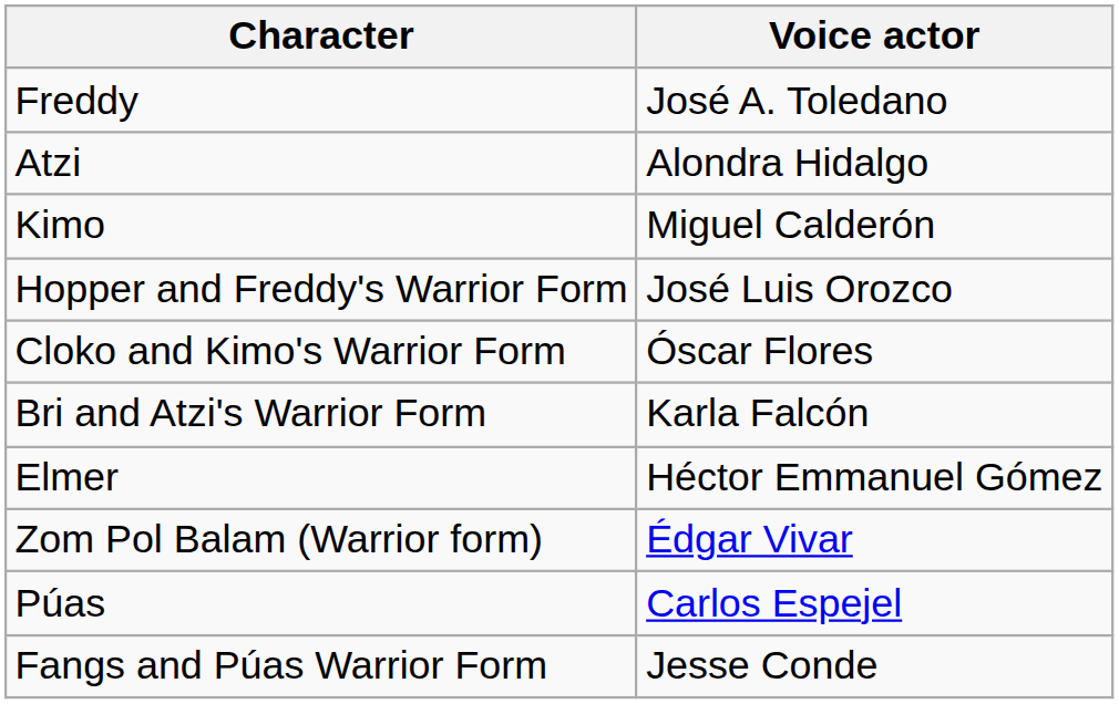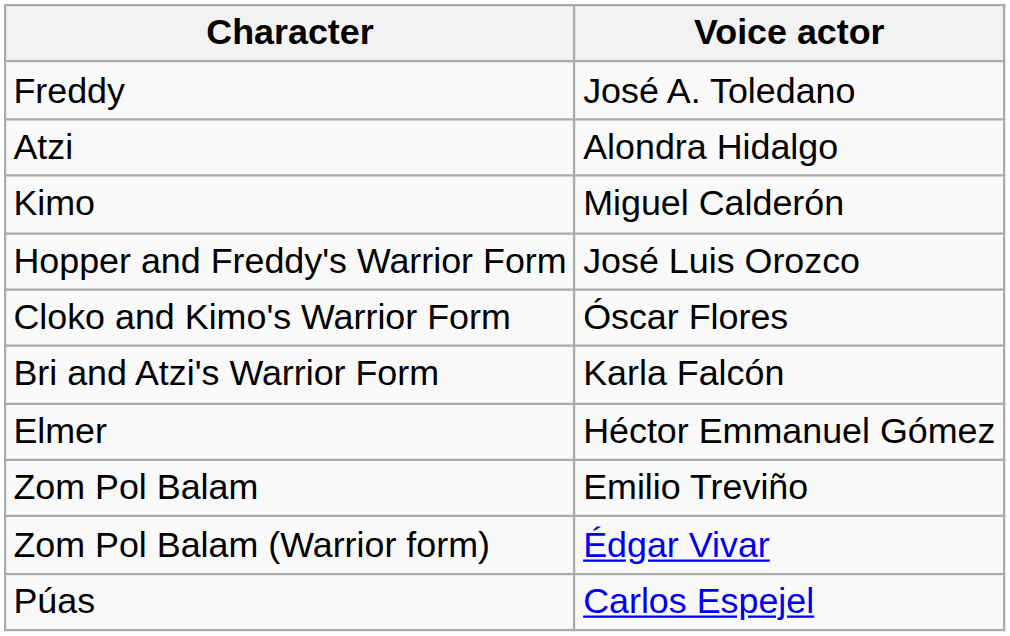+ row: Zom Pol Balam | Emilio Treviño
- row: Fangs and Púas Warrior Form | Jesse Conde
